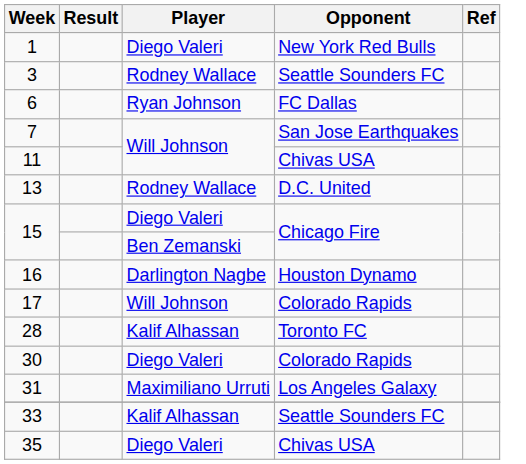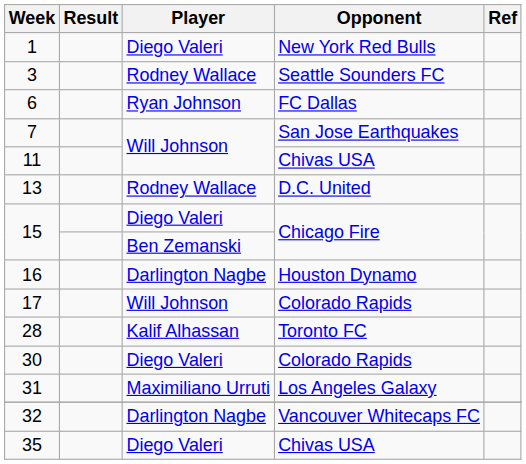+ row: 32 | Darlington Nagbe | Vancouver Whitecaps FC
- row: 33 | Kalif Alhassan | Seattle Sounders FC
